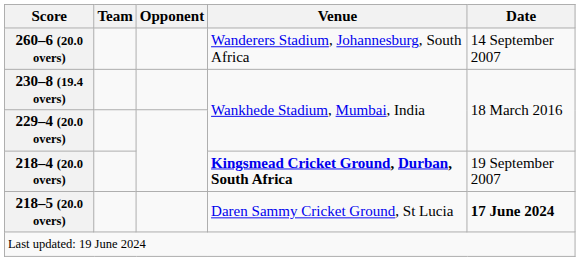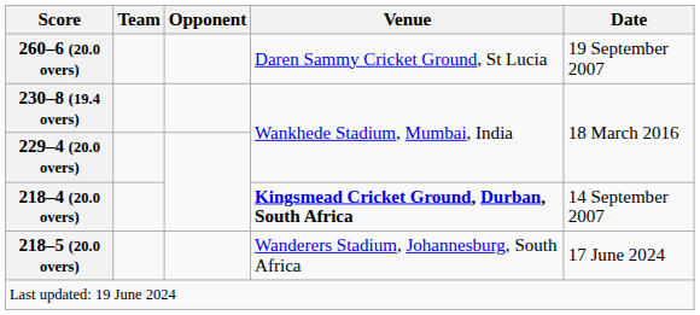260–6 (20.0 overs) | Venue: Wanderers Stadium, Johannesburg, South Africa -> Daren Sammy Cricket Ground, St Lucia
260–6 (20.0 overs) | Date: 14 September 2007 -> 19 September 2007
218–4 (20.0 overs) | Date: 19 September 2007 -> 14 September 2007
218–5 (20.0 overs) | Venue: Daren Sammy Cricket Ground, St Lucia -> Wanderers Stadium, Johannesburg, South Africa
218–5 (20.0 overs) | Date: bold -> normal
